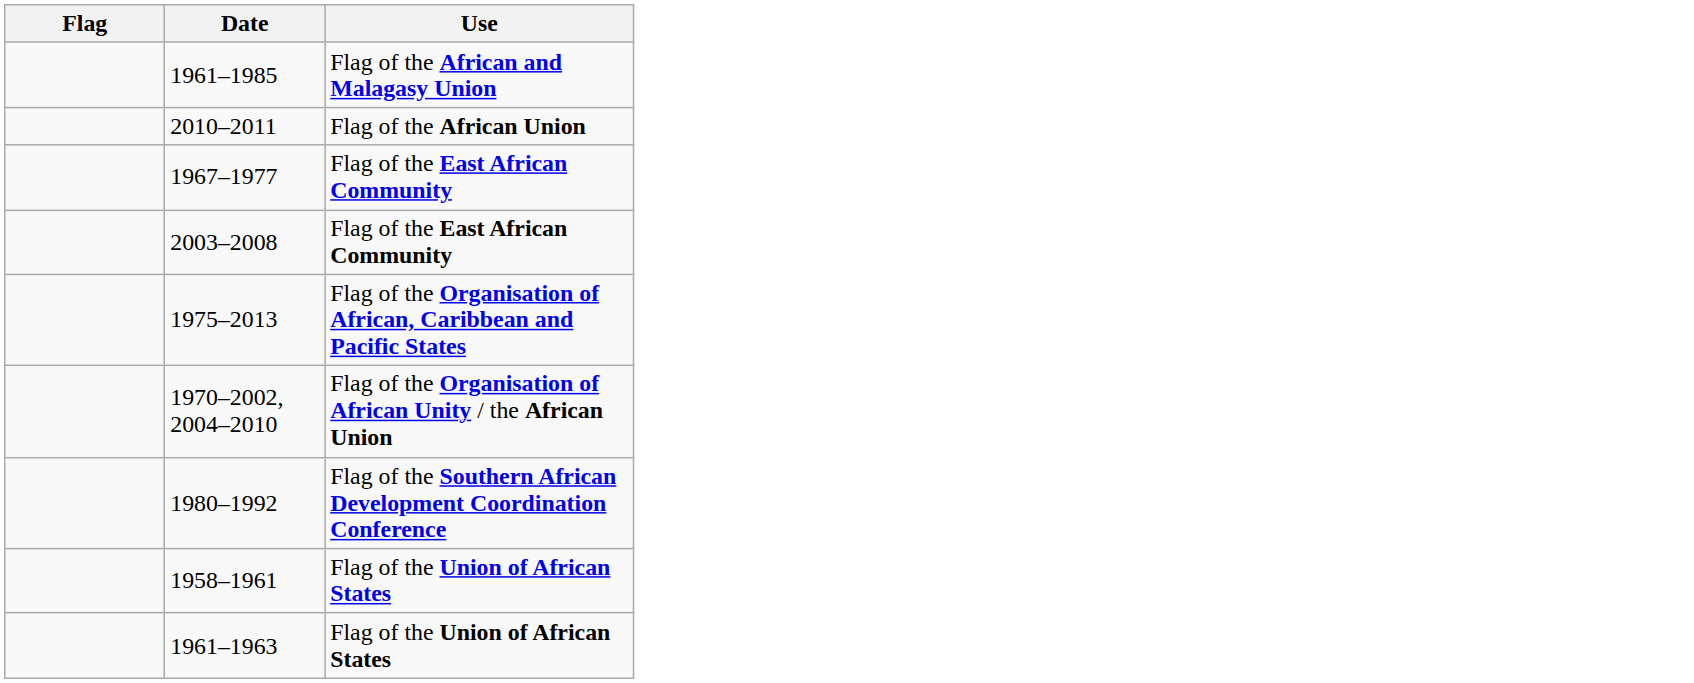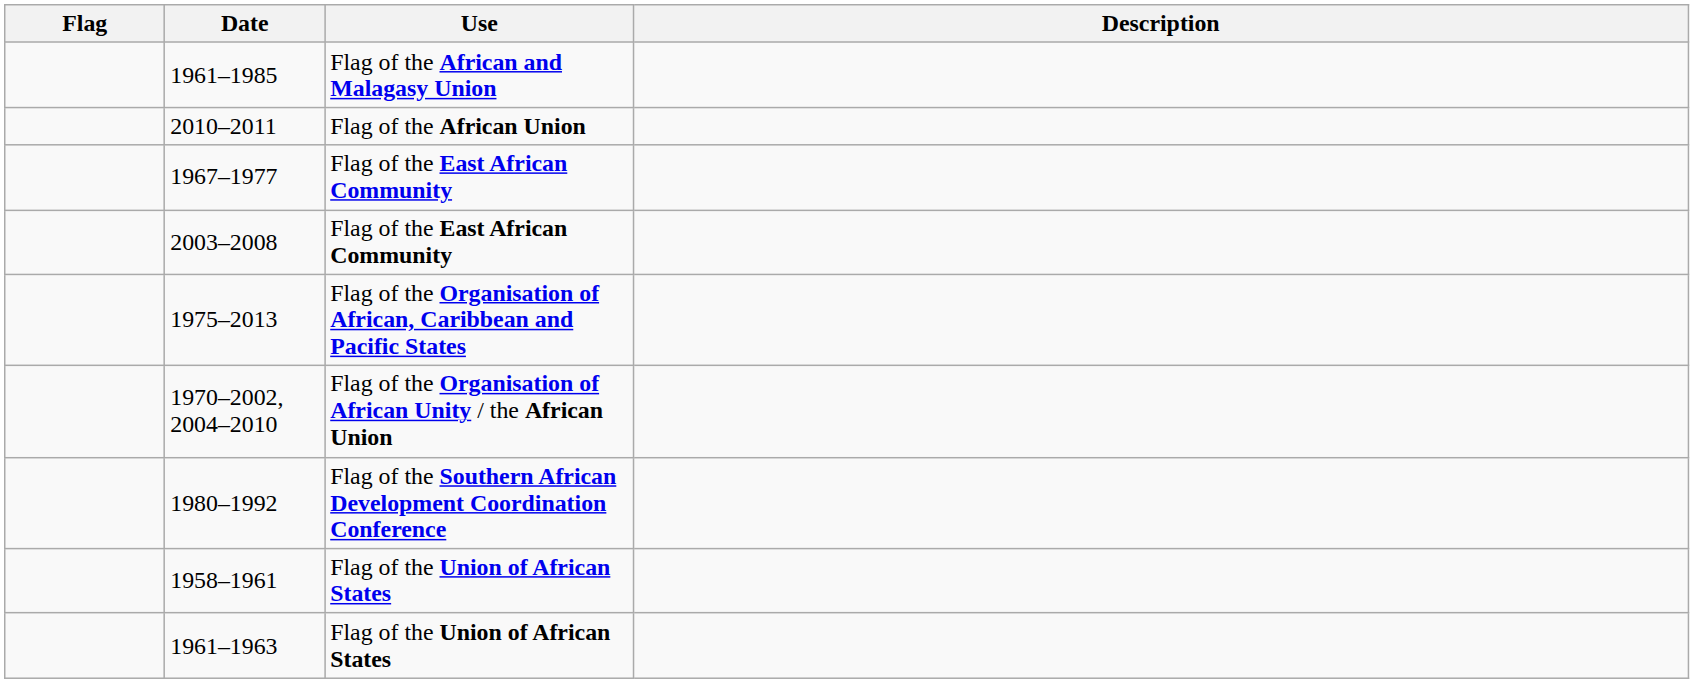+ column: Description
